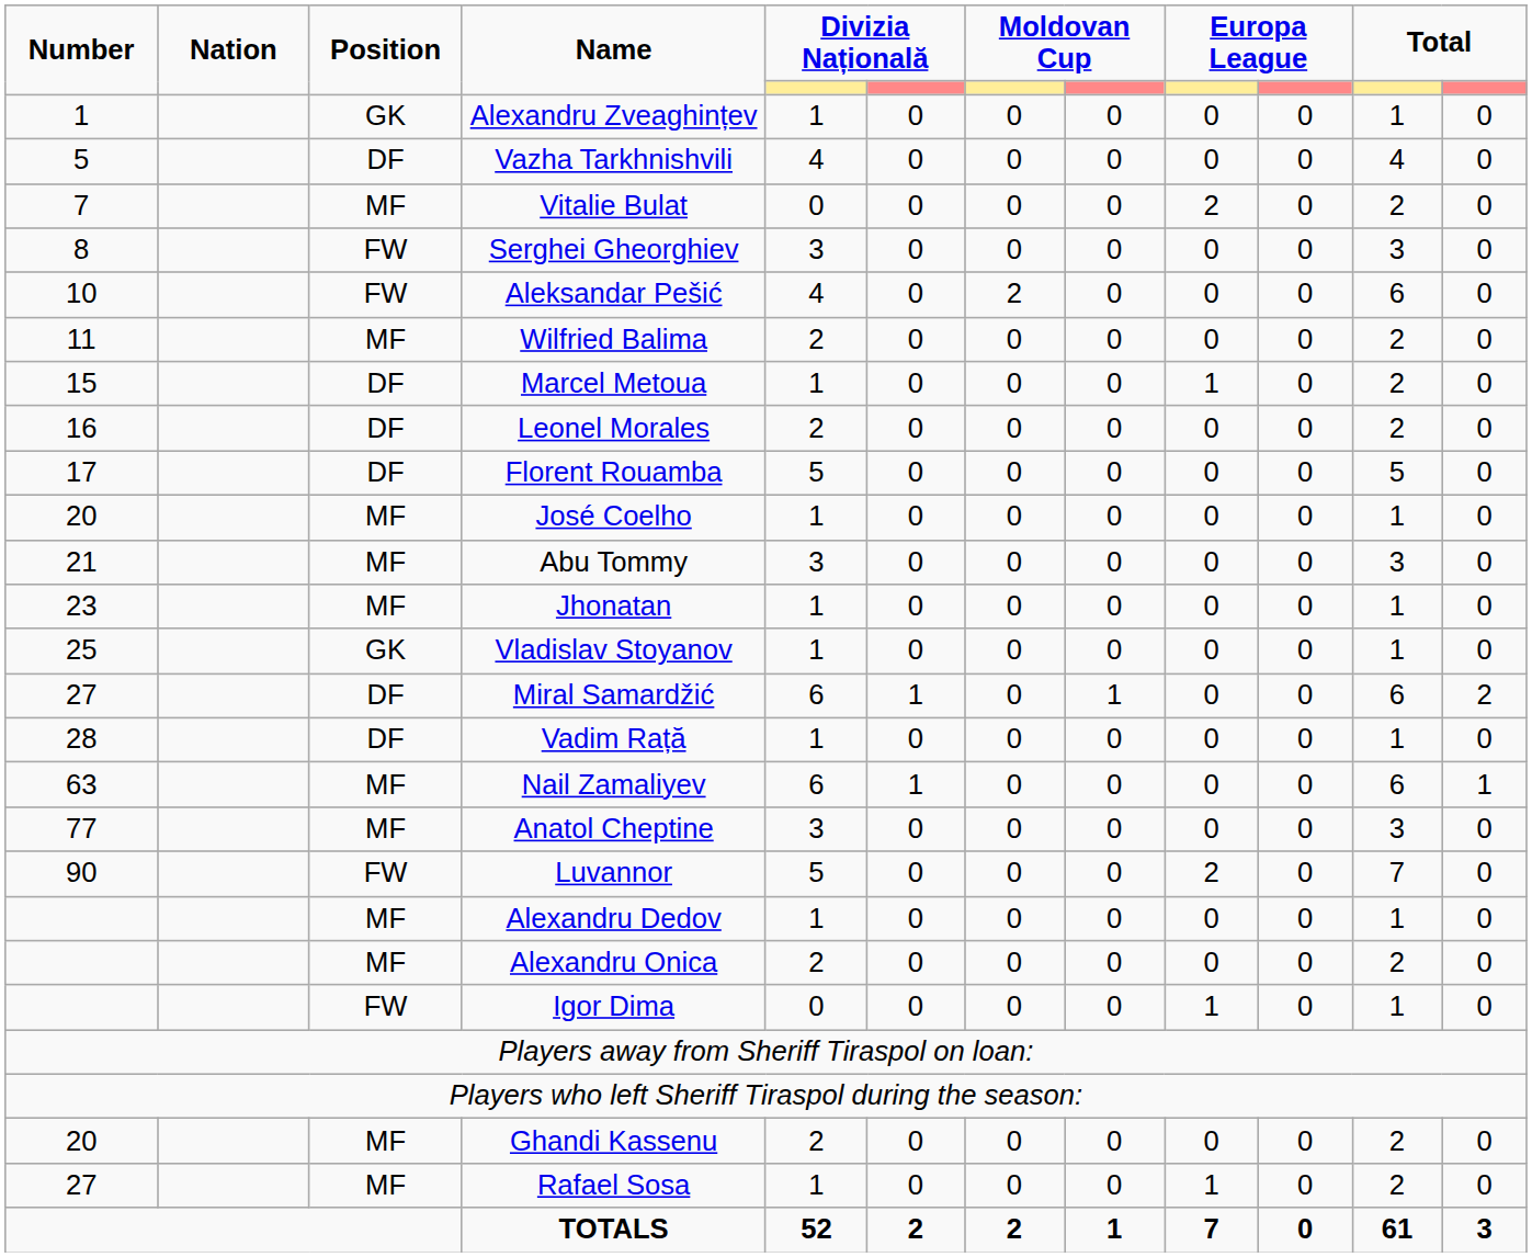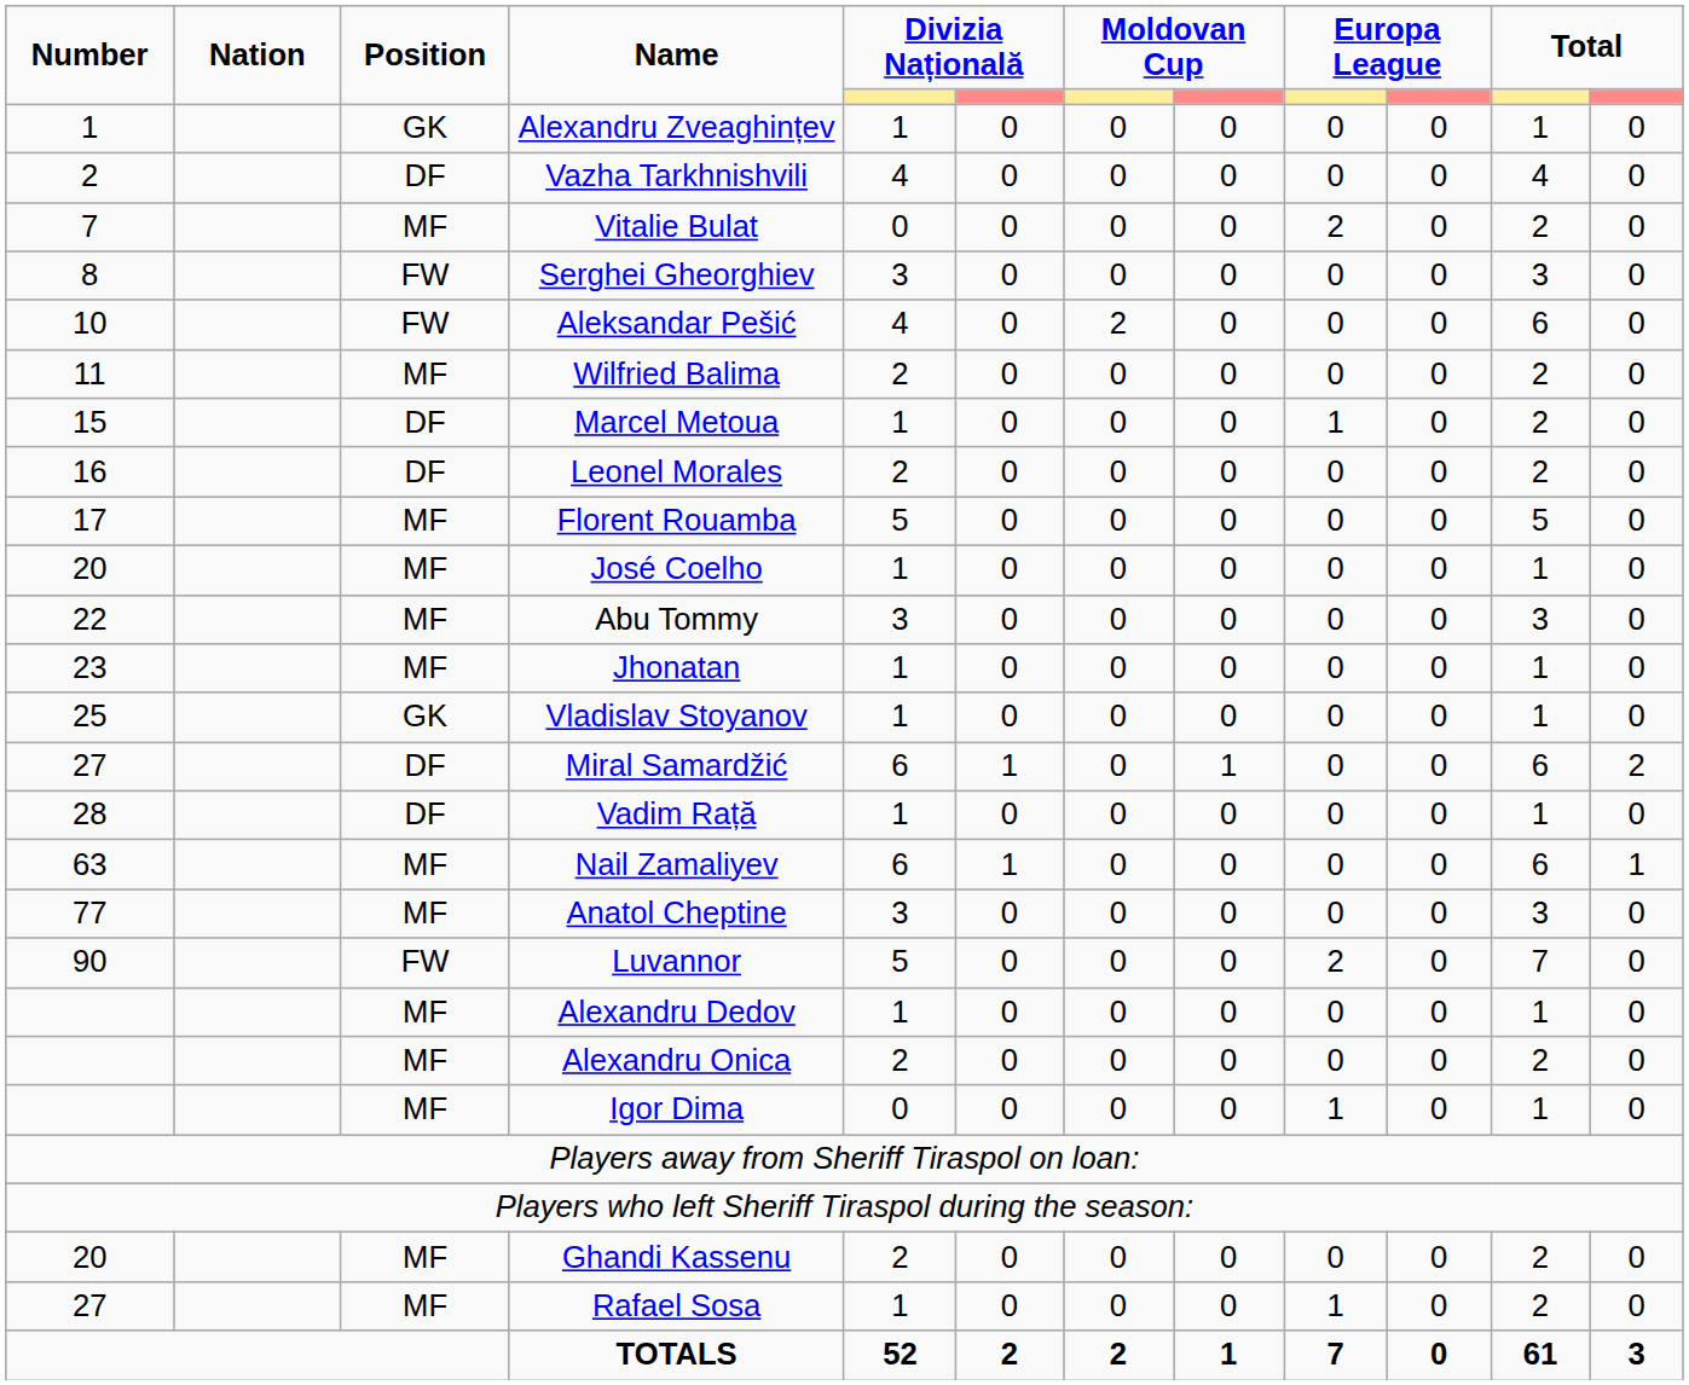Vazha Tarkhnishvili | Number: 5 -> 2
Florent Rouamba | Position: DF -> MF
Abu Tommy | Number: 21 -> 22
Igor Dima | Position: FW -> MF
